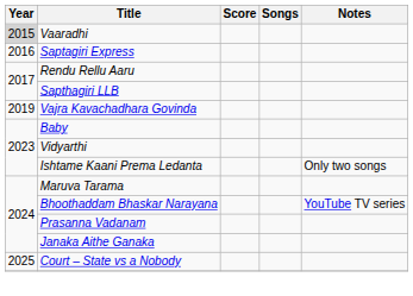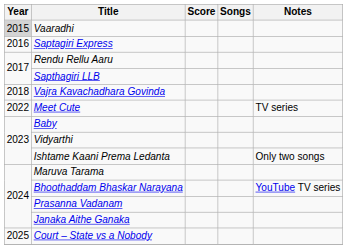Vajra Kavachadhara Govinda | Year: 2019 -> 2018
+ row: 2022 | Meet Cute | TV series
